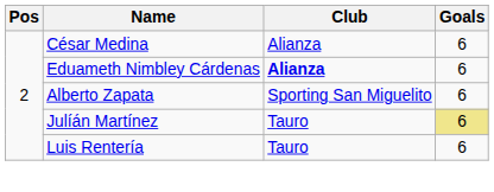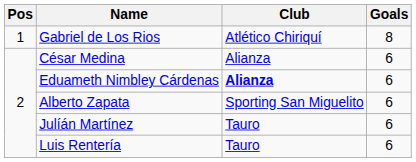+ row: 1 | Gabriel de Los Rios | Atlético Chiriquí | 8
Julíán Martínez | Goals: khaki background -> no background
